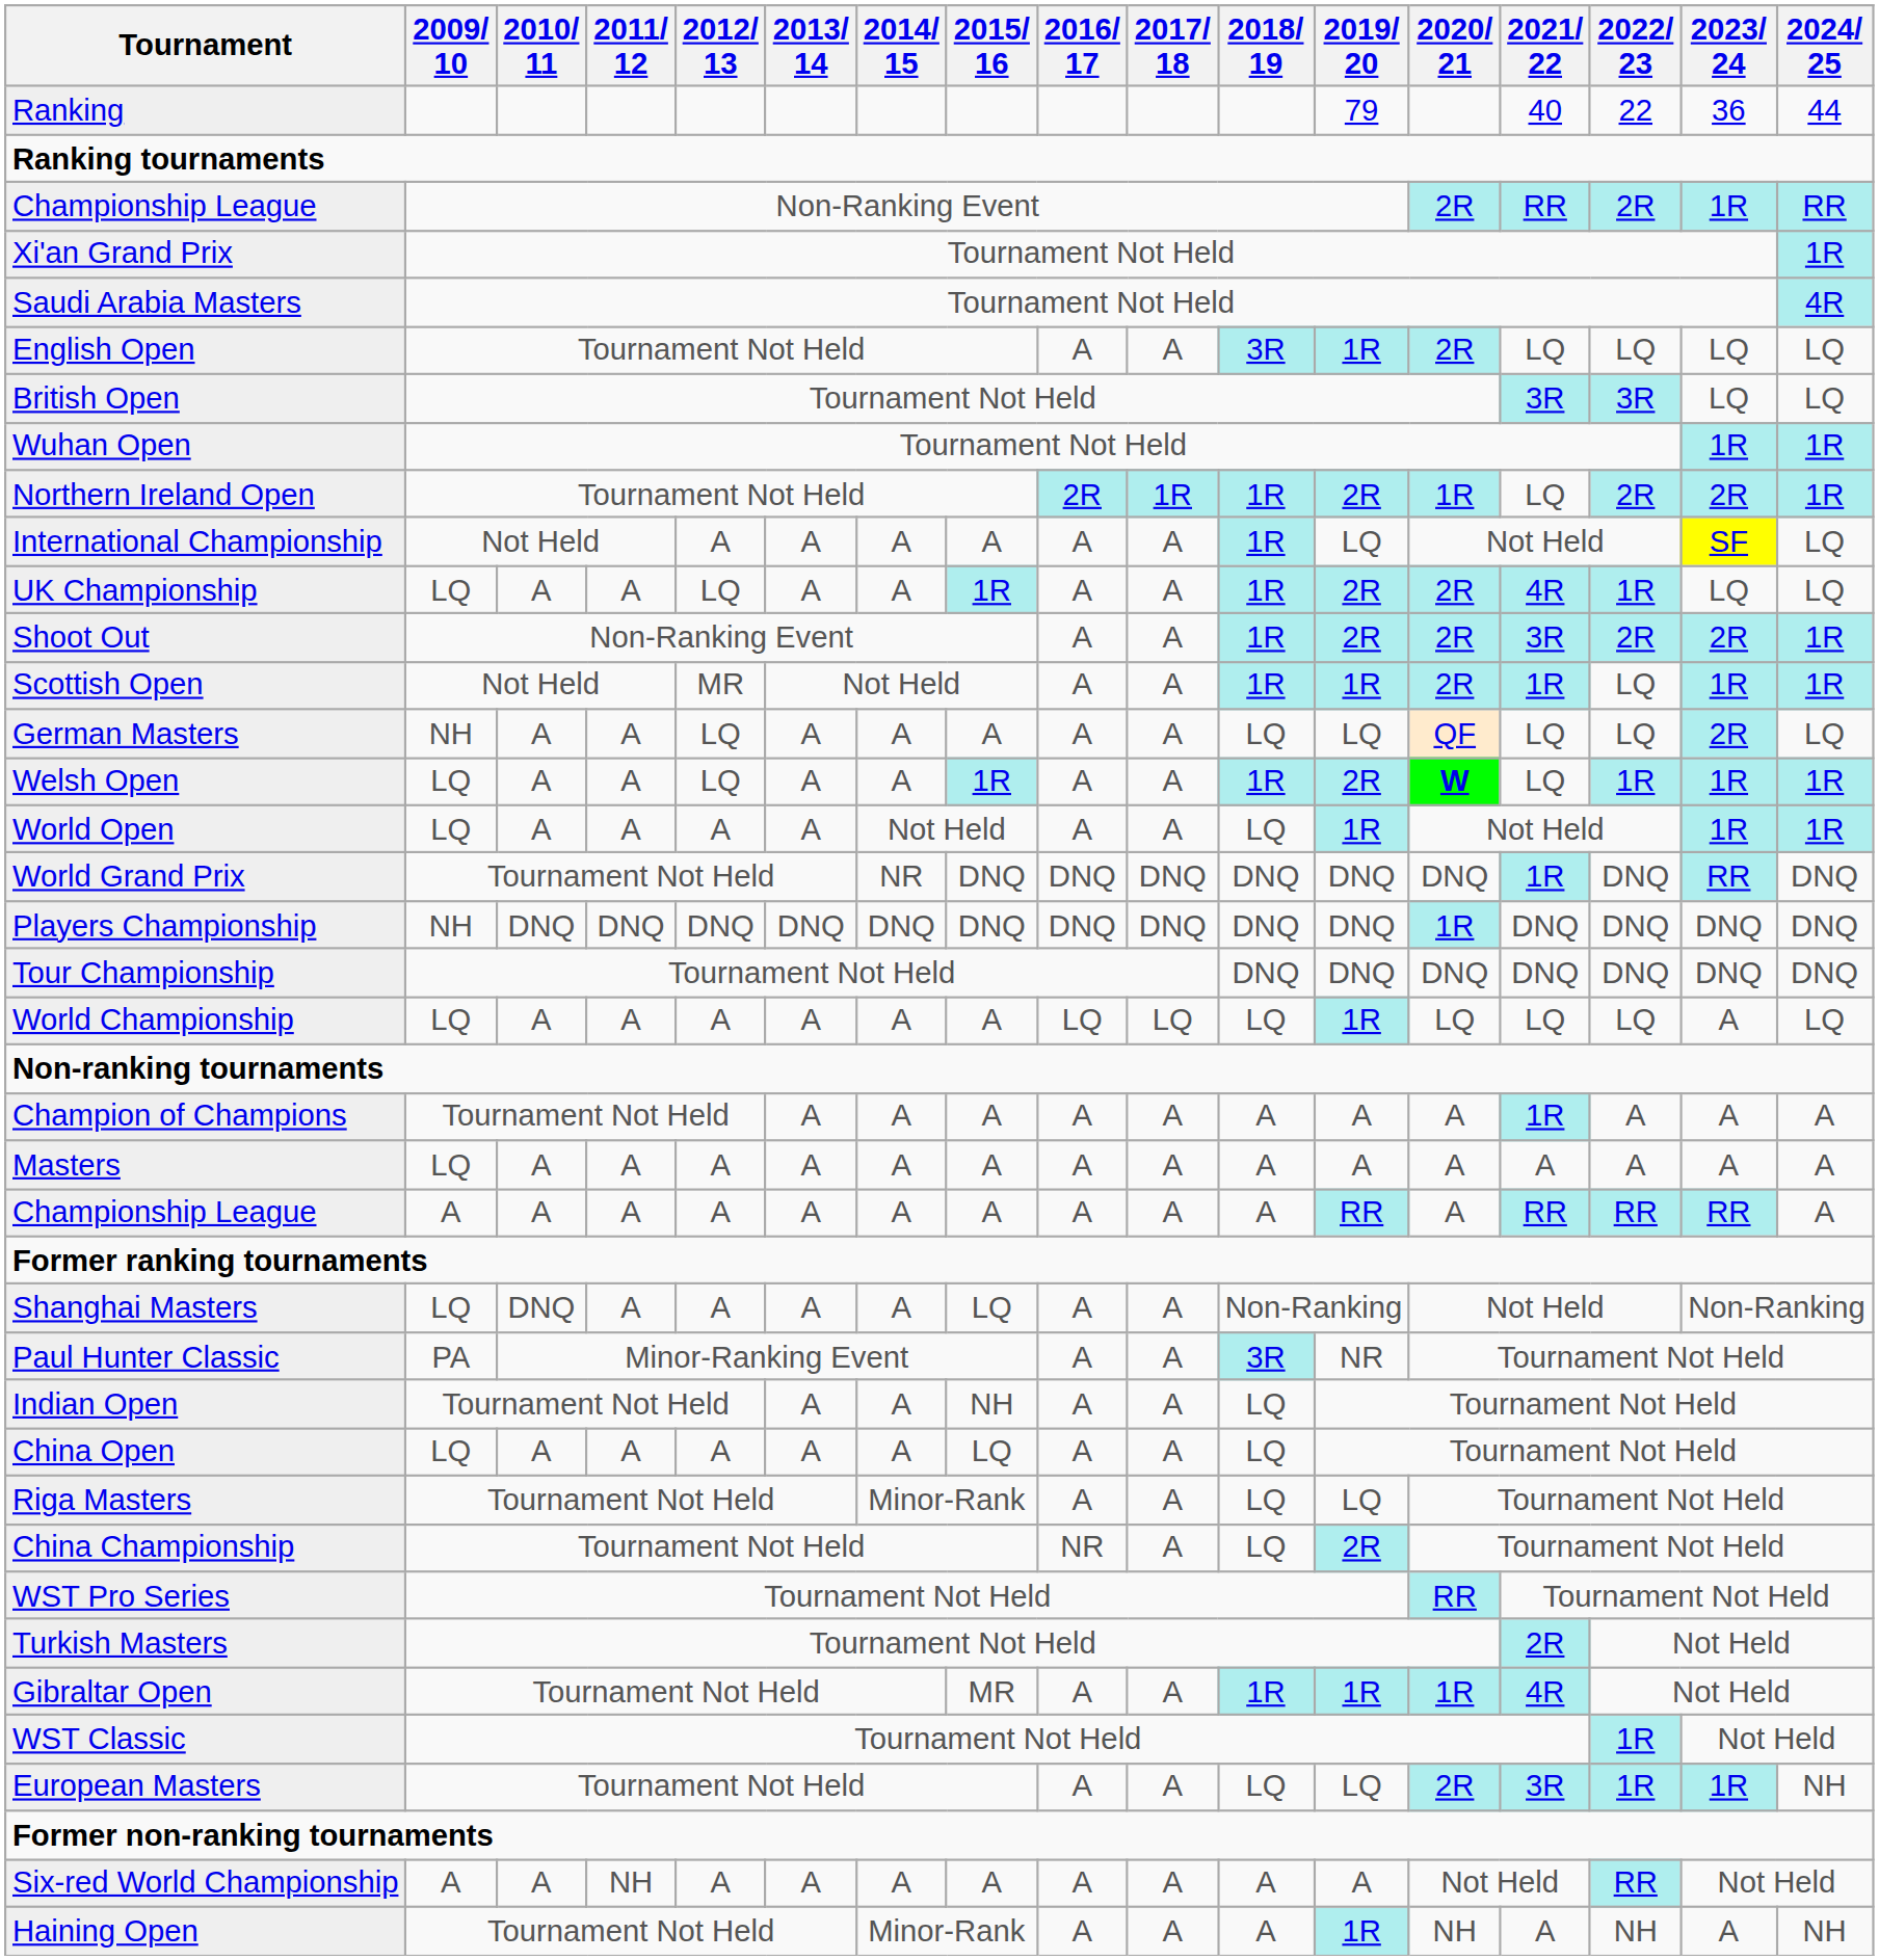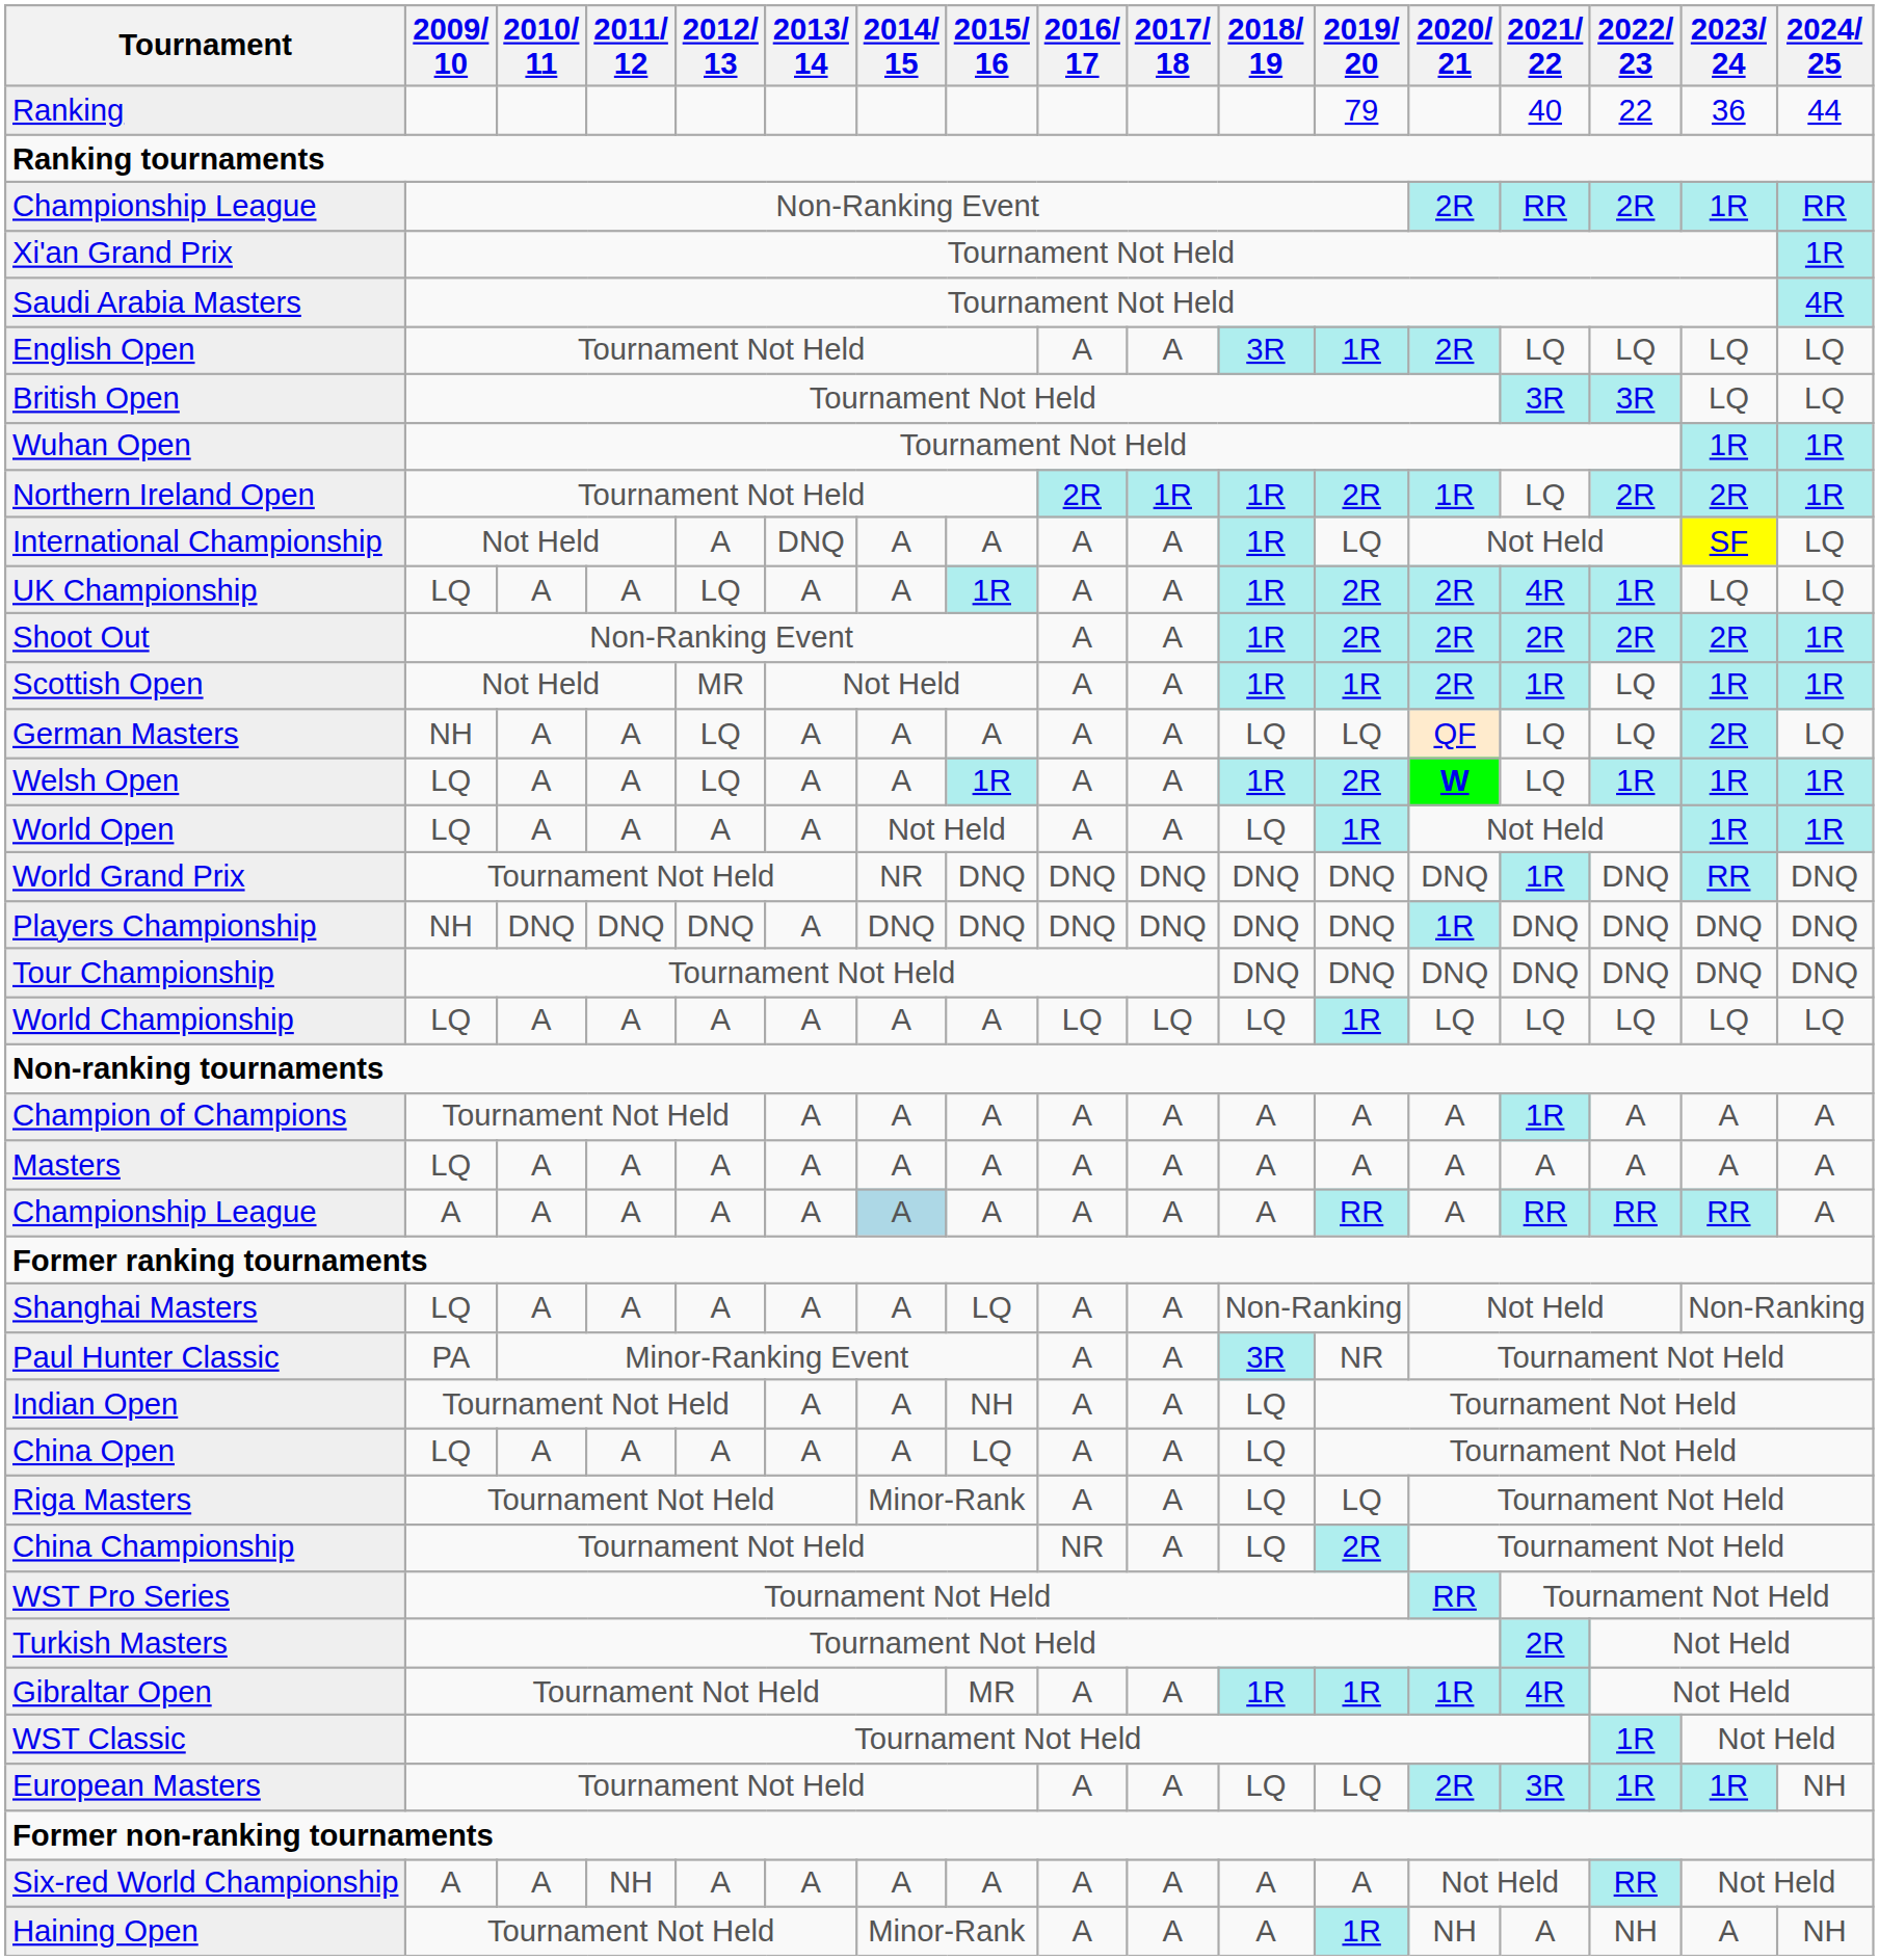International Championship | 2013/ 14: A -> DNQ
Shoot Out | 2021/ 22: 3R -> 2R
Players Championship | 2013/ 14: DNQ -> A
World Championship | 2023/ 24: A -> LQ
Championship League / A | 2014/ 15: no background -> lightblue background
Shanghai Masters | 2010/ 11: DNQ -> A
